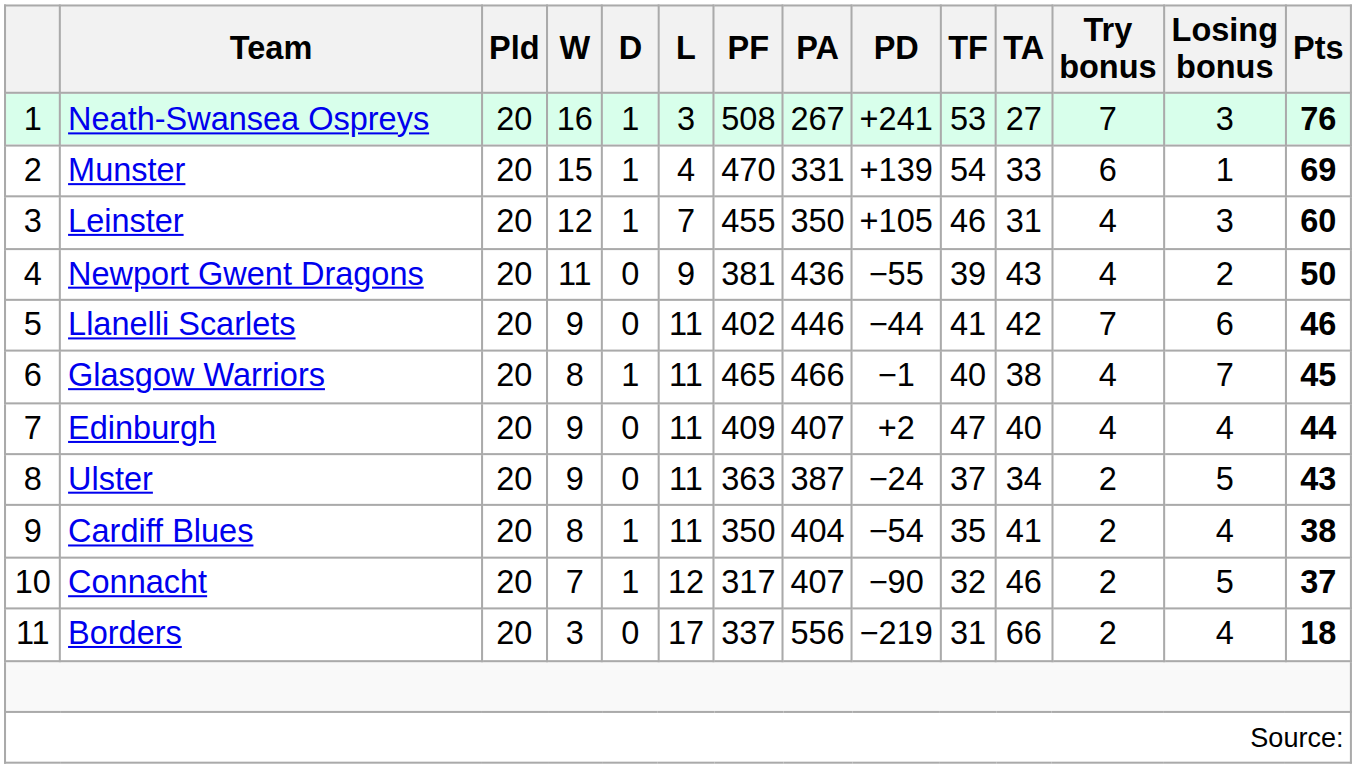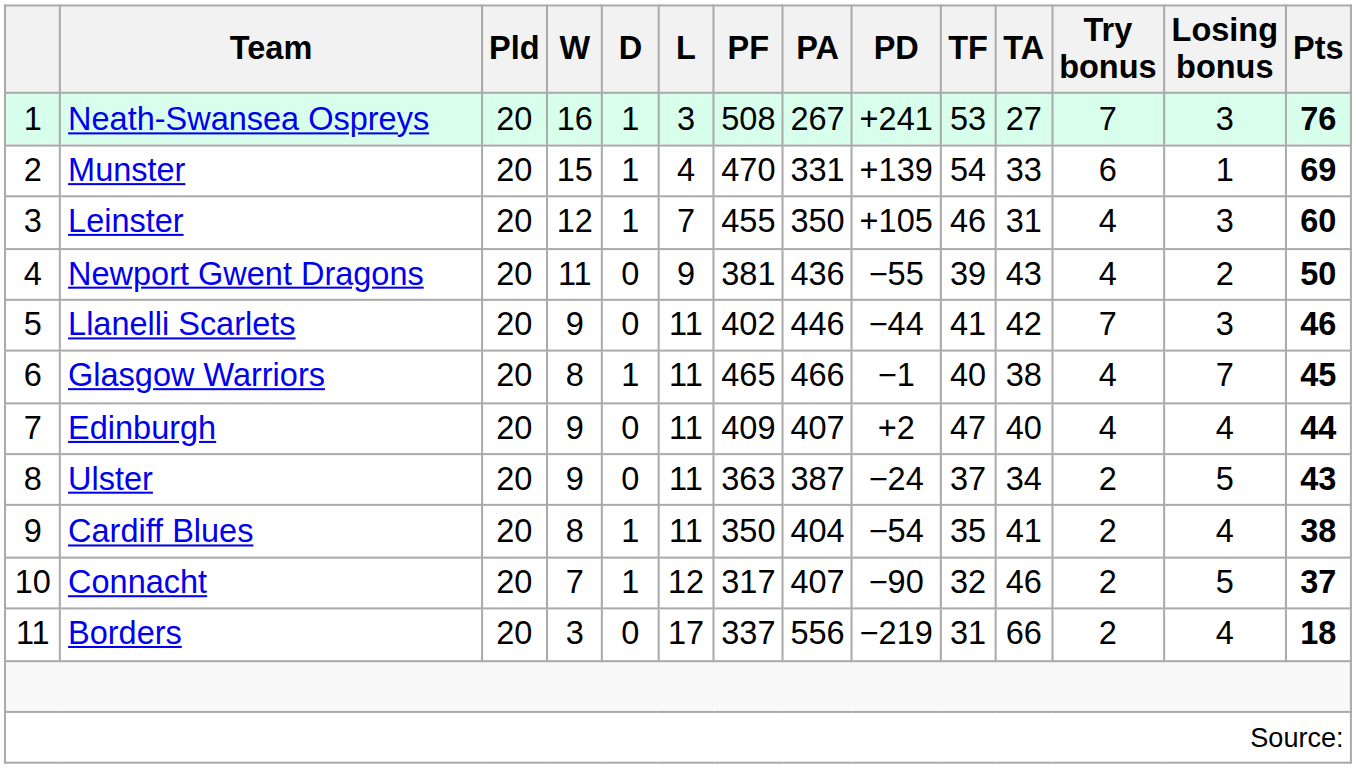Llanelli Scarlets | Losing bonus: 6 -> 3
